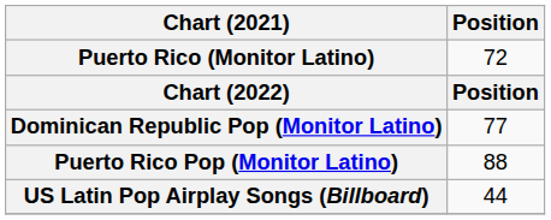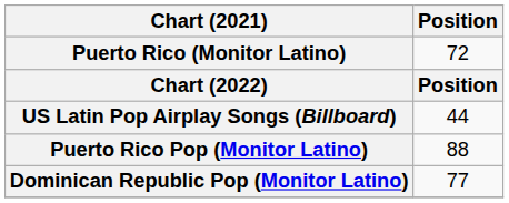rows swapped: Dominican Republic Pop (Monitor Latino) <-> US Latin Pop Airplay Songs (Billboard)
